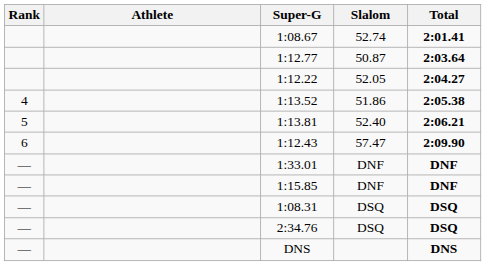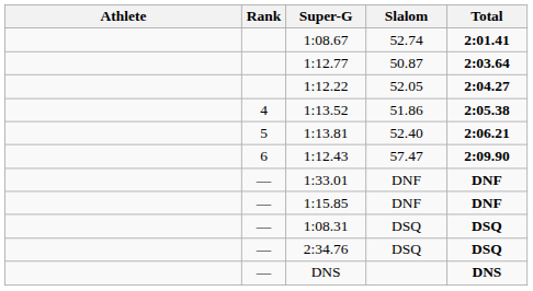columns swapped: Rank <-> Athlete
